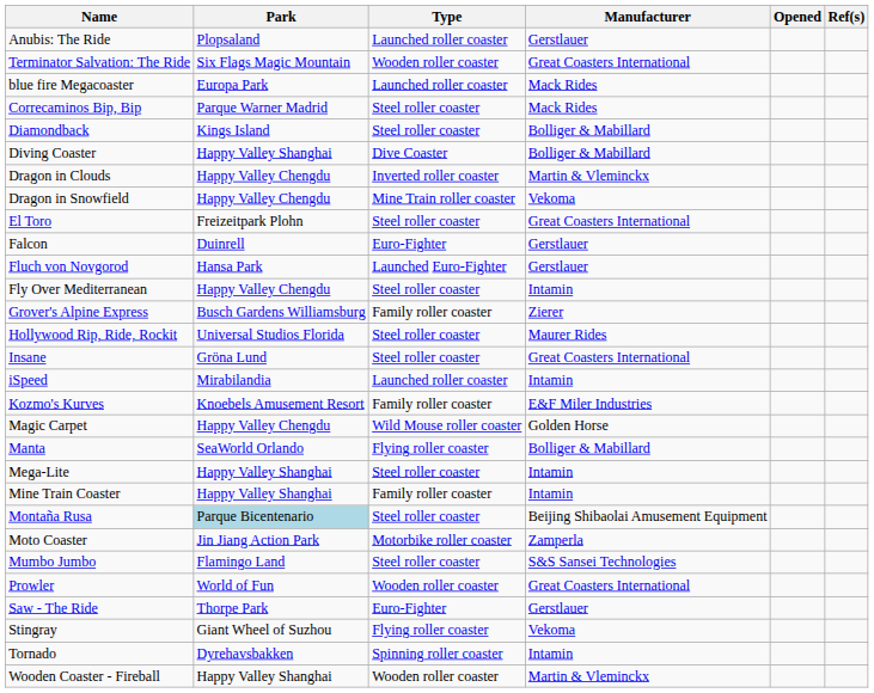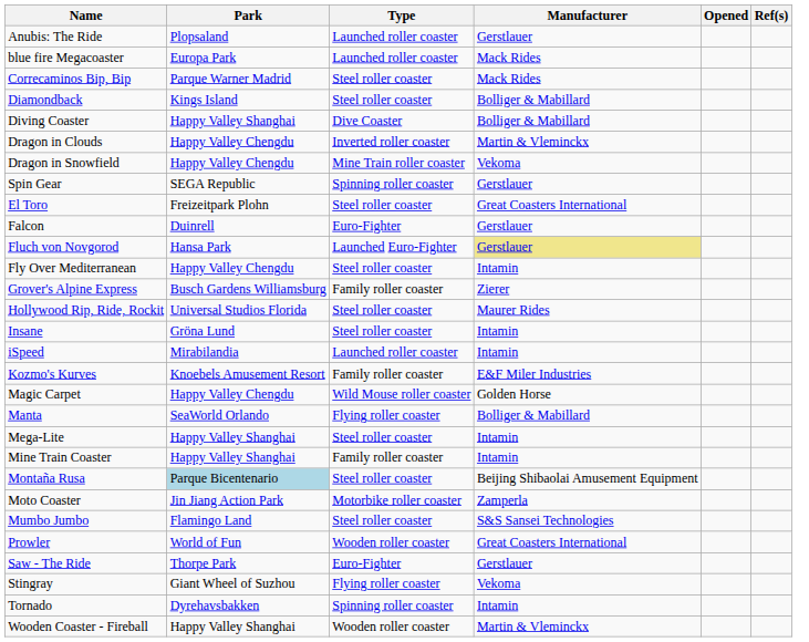- row: Terminator Salvation: The Ride | Six Flags Magic Mountain | Wooden roller coaster | Great Coasters International
+ row: Spin Gear | SEGA Republic | Spinning roller coaster | Gerstlauer
Fluch von Novgorod | Manufacturer: no background -> khaki background
Insane | Manufacturer: Great Coasters International -> Intamin
